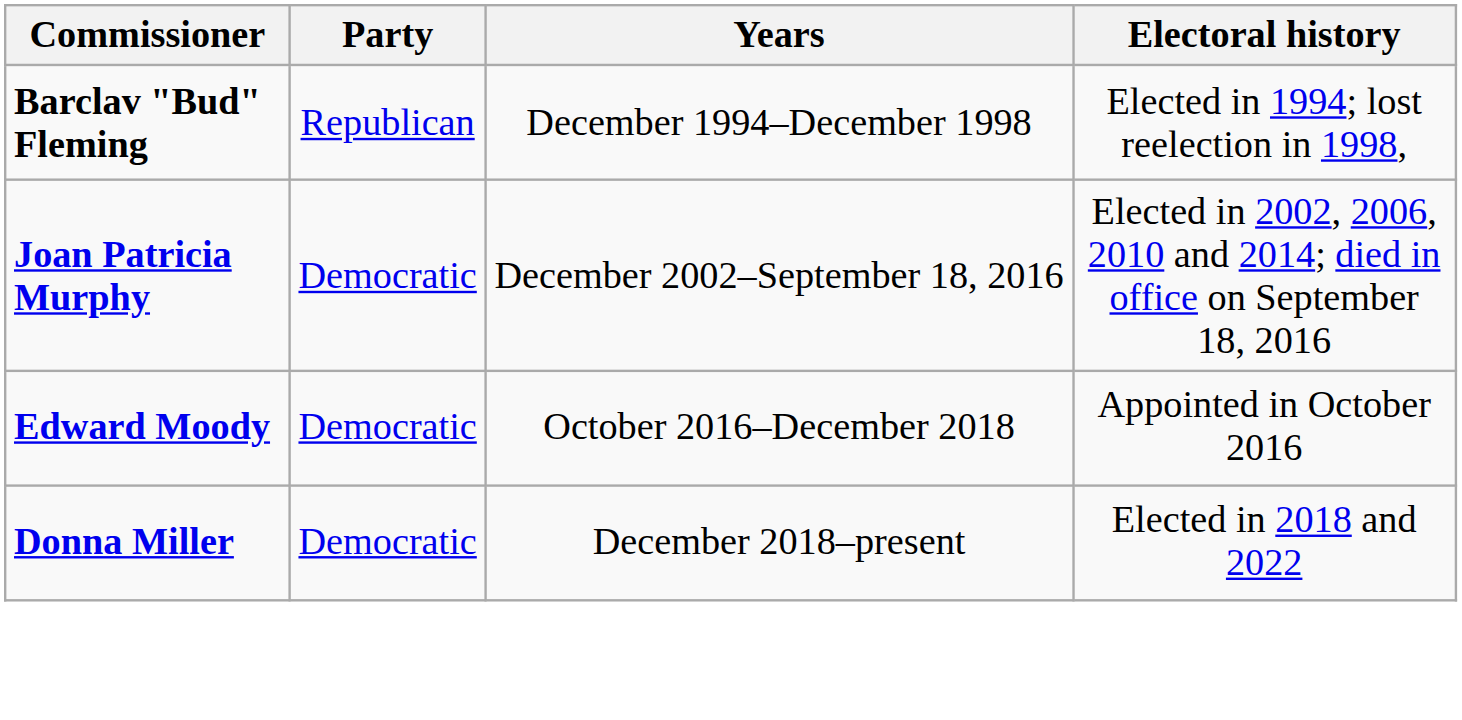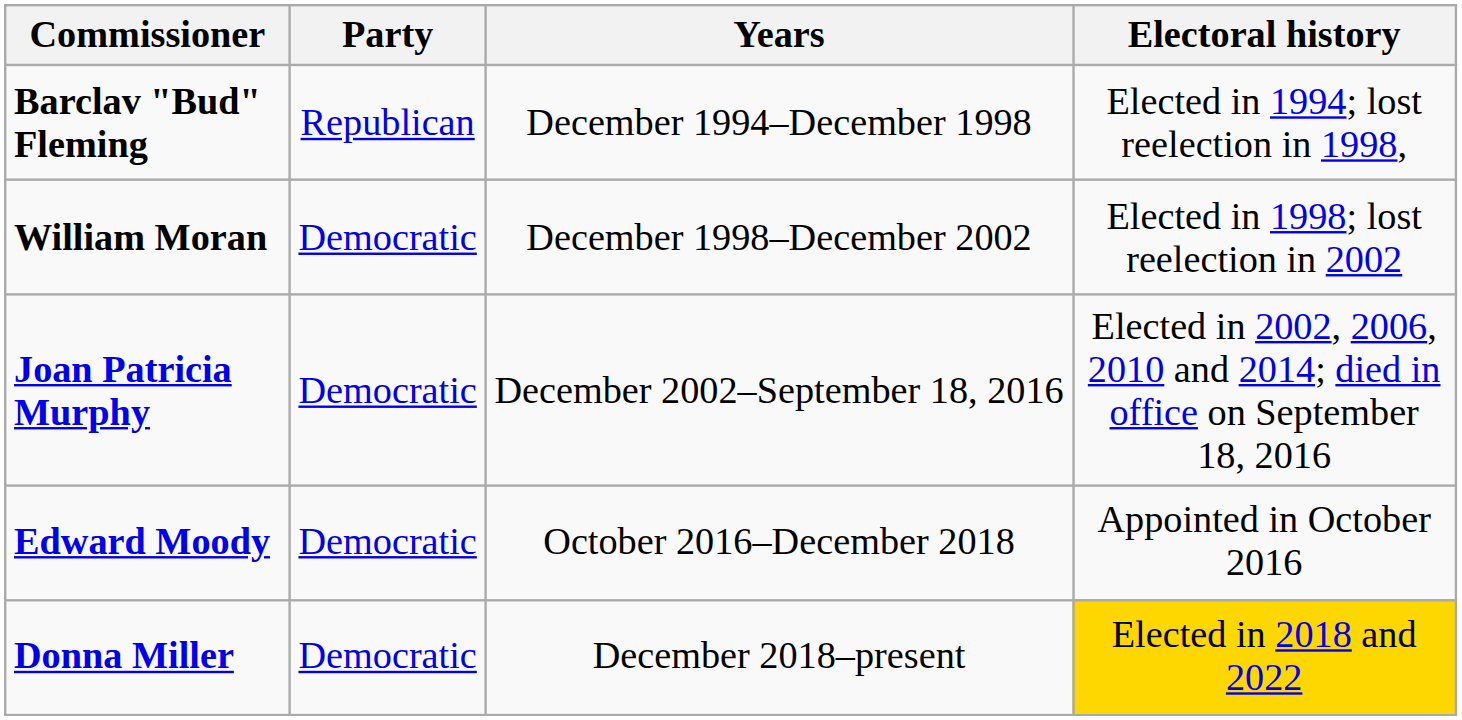+ row: William Moran | Democratic | December 1998–December 2002 | Elected in 1998; lost reelection in 2002
Donna Miller | Electoral history: no background -> gold background
